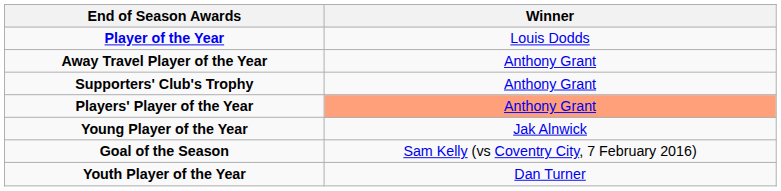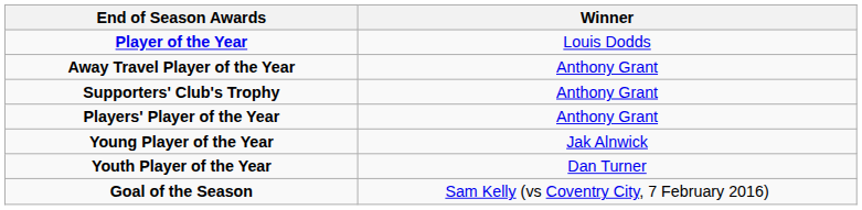Players' Player of the Year | Winner: lightsalmon background -> no background
rows swapped: Youth Player of the Year <-> Goal of the Season
